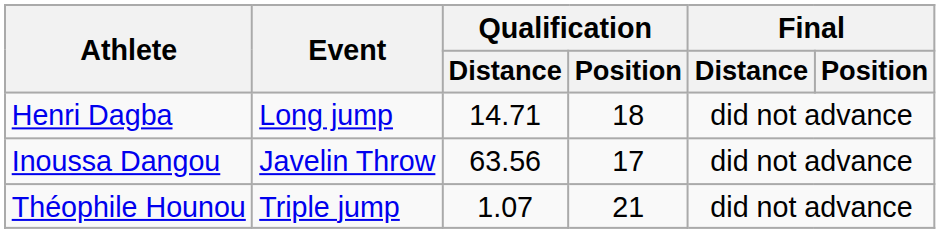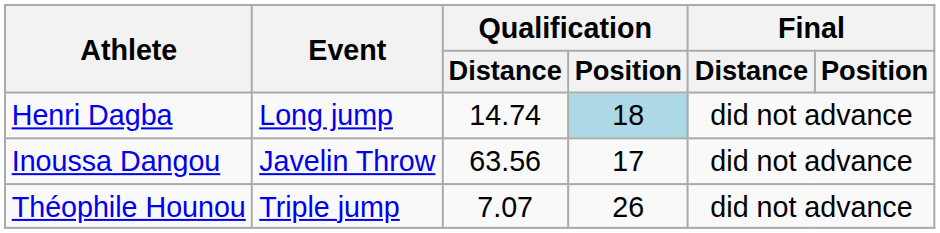Henri Dagba | Qualification / Distance: 14.71 -> 14.74
Henri Dagba | Qualification / Position: no background -> lightblue background
Théophile Hounou | Qualification / Distance: 1.07 -> 7.07
Théophile Hounou | Qualification / Position: 21 -> 26
